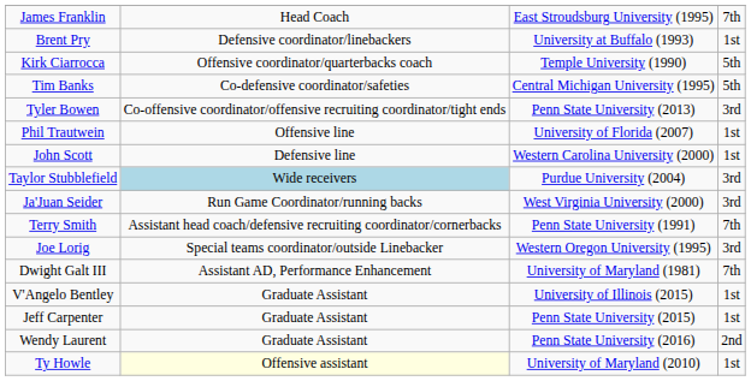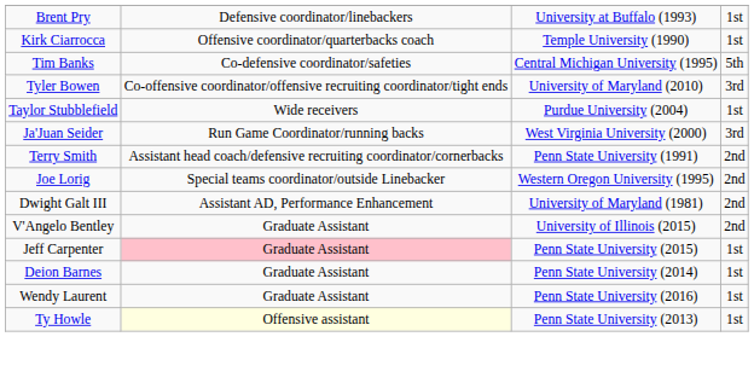- row: James Franklin | Head Coach | East Stroudsburg University (1995) | 7th
Kirk Ciarrocca | column 4: 5th -> 1st
Tyler Bowen | column 3: Penn State University (2013) -> University of Maryland (2010)
- row: Phil Trautwein | Offensive line | University of Florida (2007) | 1st
- row: John Scott | Defensive line | Western Carolina University (2000) | 1st
Taylor Stubblefield | column 2: lightblue background -> no background
Taylor Stubblefield | column 4: 3rd -> 1st
Terry Smith | column 4: 7th -> 2nd
Joe Lorig | column 4: 3rd -> 2nd
Dwight Galt III | column 4: 7th -> 2nd
V'Angelo Bentley | column 4: 1st -> 2nd
Jeff Carpenter | column 2: no background -> pink background
+ row: Deion Barnes | Graduate Assistant | Penn State University (2014) | 1st
Wendy Laurent | column 4: 2nd -> 1st
Ty Howle | column 3: University of Maryland (2010) -> Penn State University (2013)
